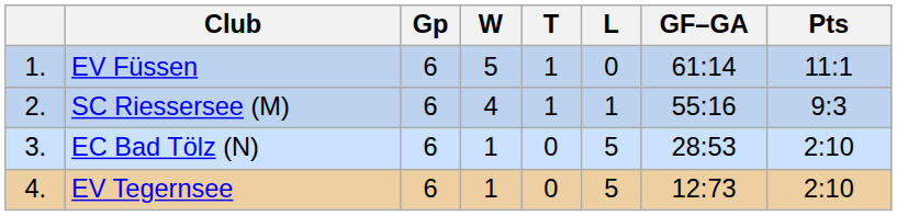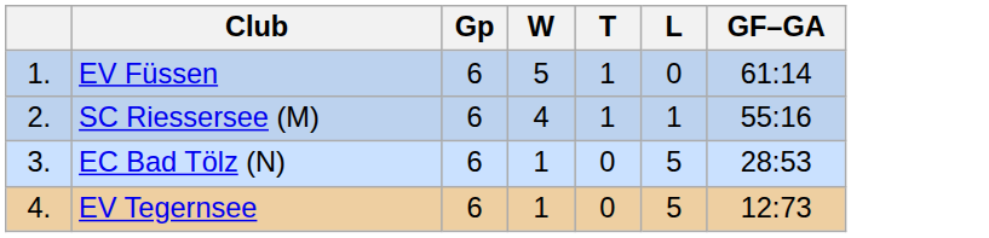- column: Pts | 11:1 | 9:3 | 2:10 | 2:10
